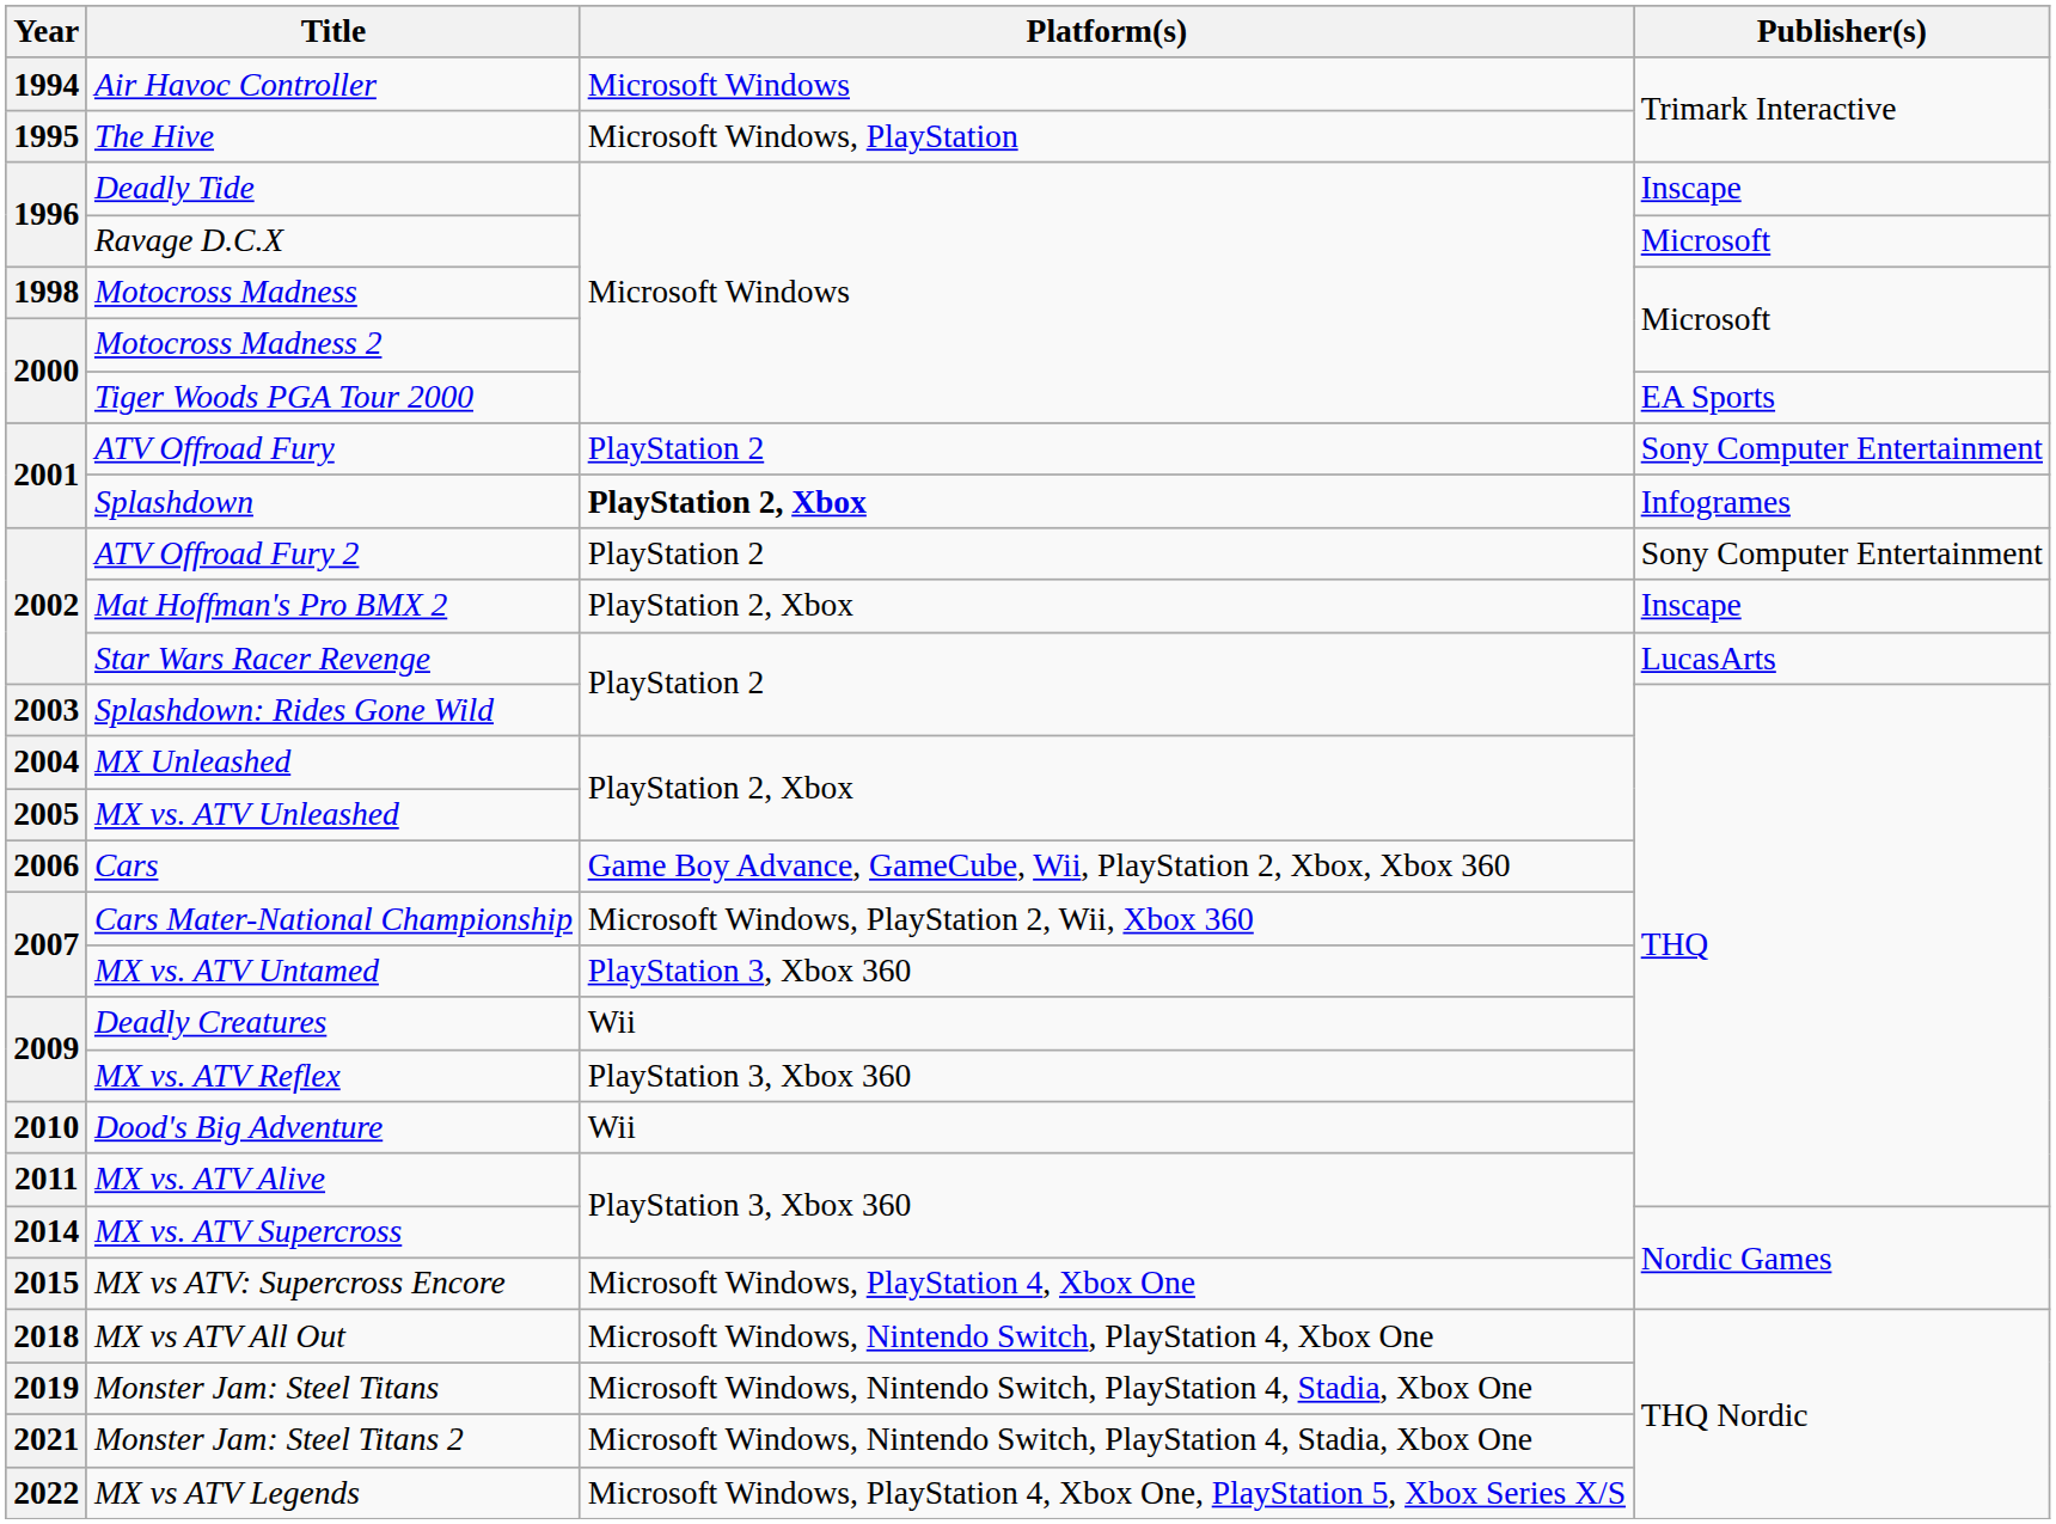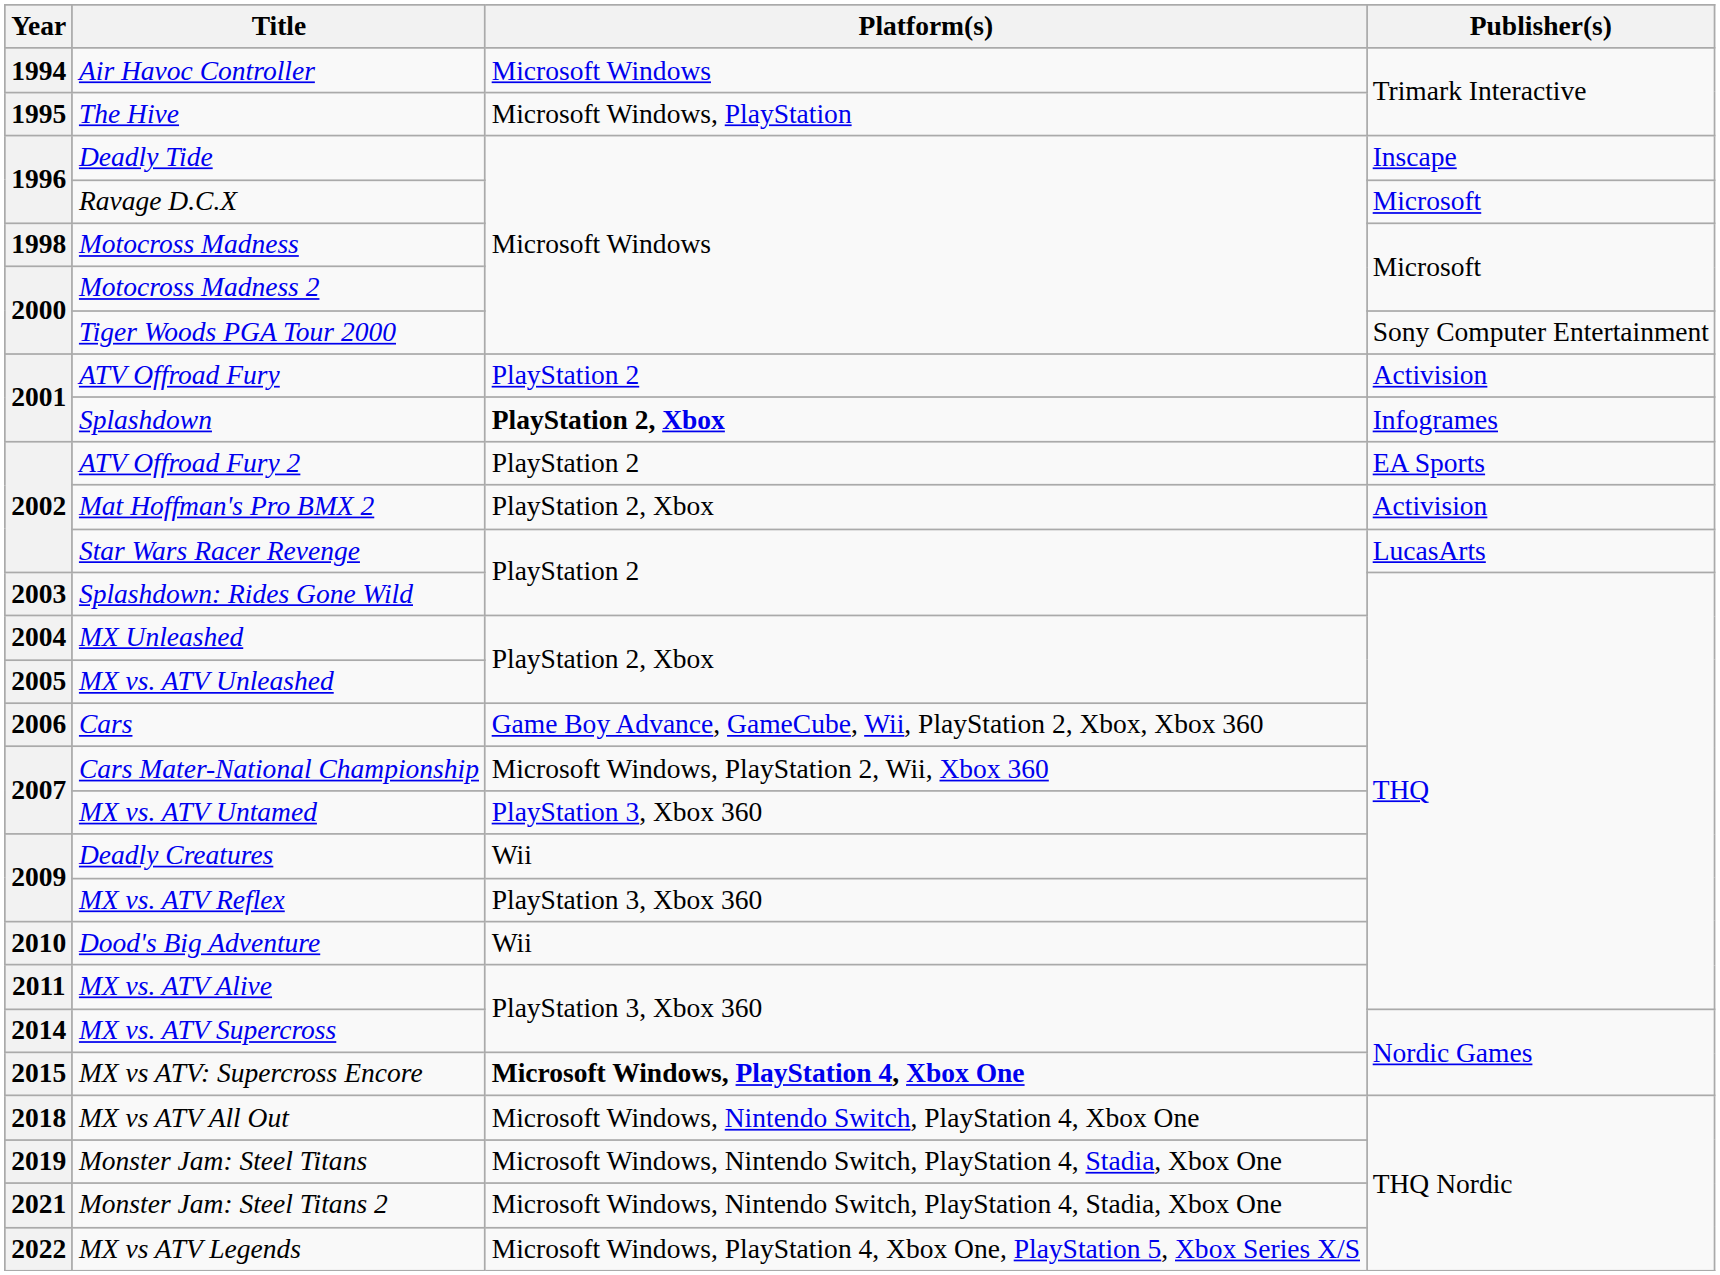Tiger Woods PGA Tour 2000 | Publisher(s): EA Sports -> Sony Computer Entertainment
ATV Offroad Fury | Publisher(s): Sony Computer Entertainment -> Activision
ATV Offroad Fury 2 | Publisher(s): Sony Computer Entertainment -> EA Sports
Mat Hoffman's Pro BMX 2 | Publisher(s): Inscape -> Activision
MX vs ATV: Supercross Encore | Platform(s): normal -> bold
